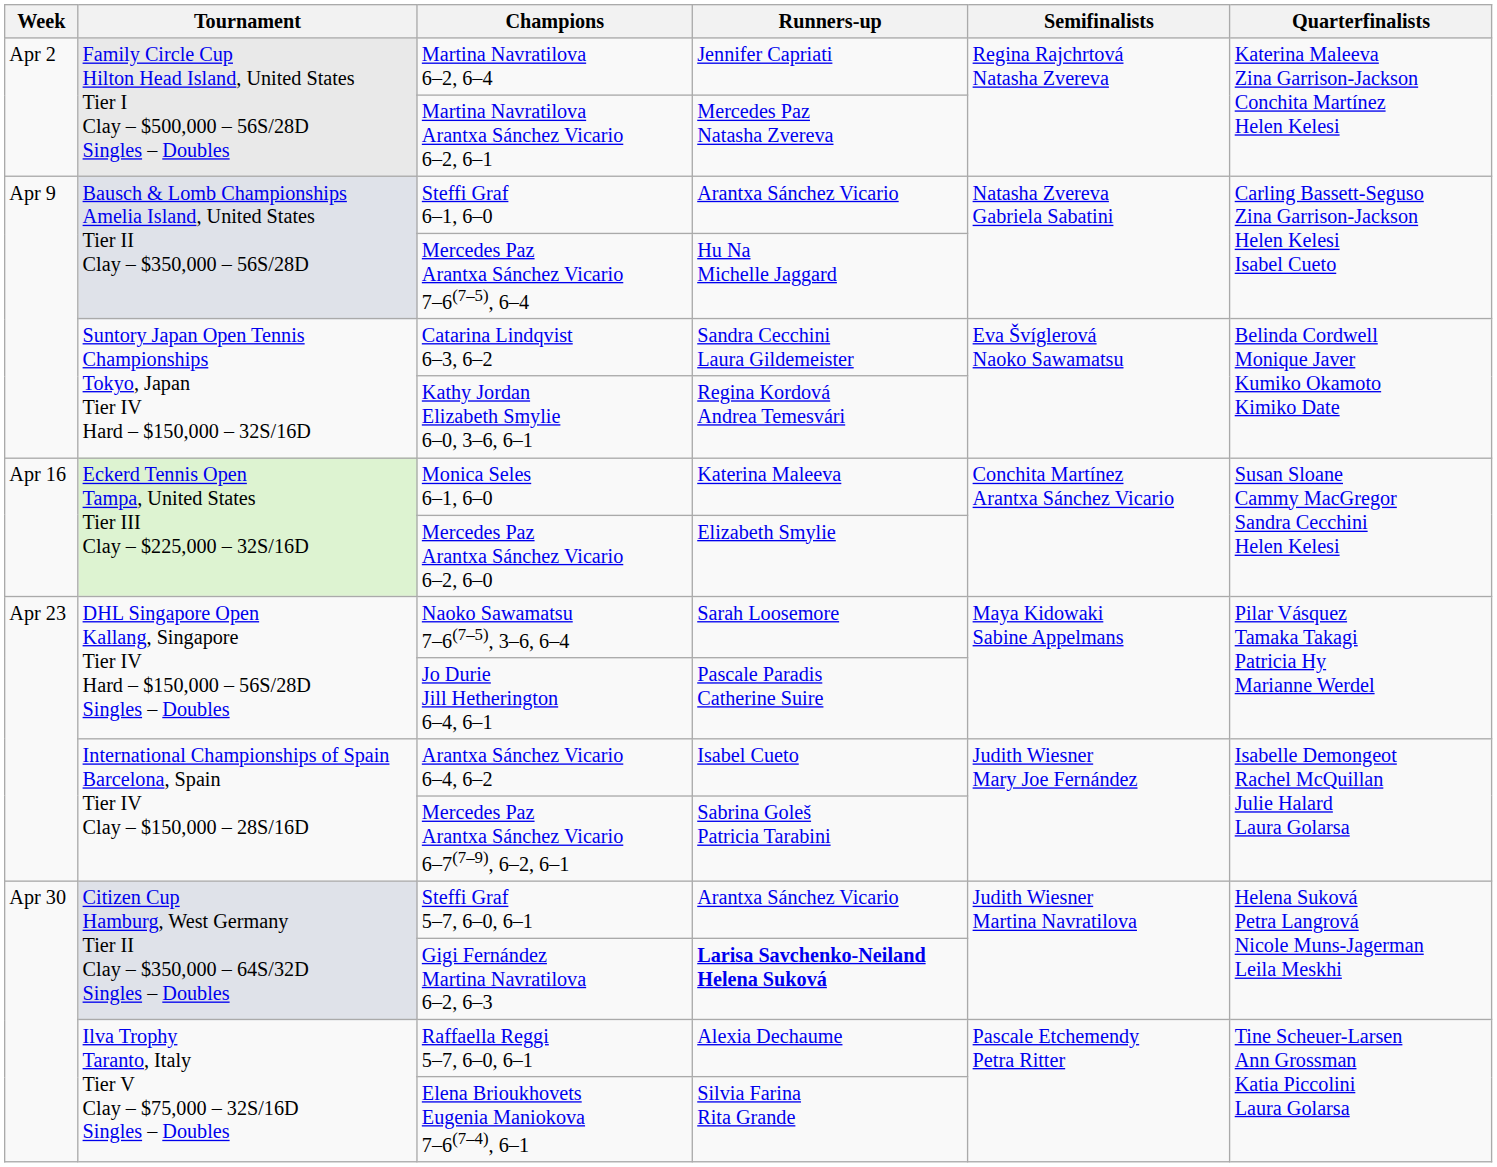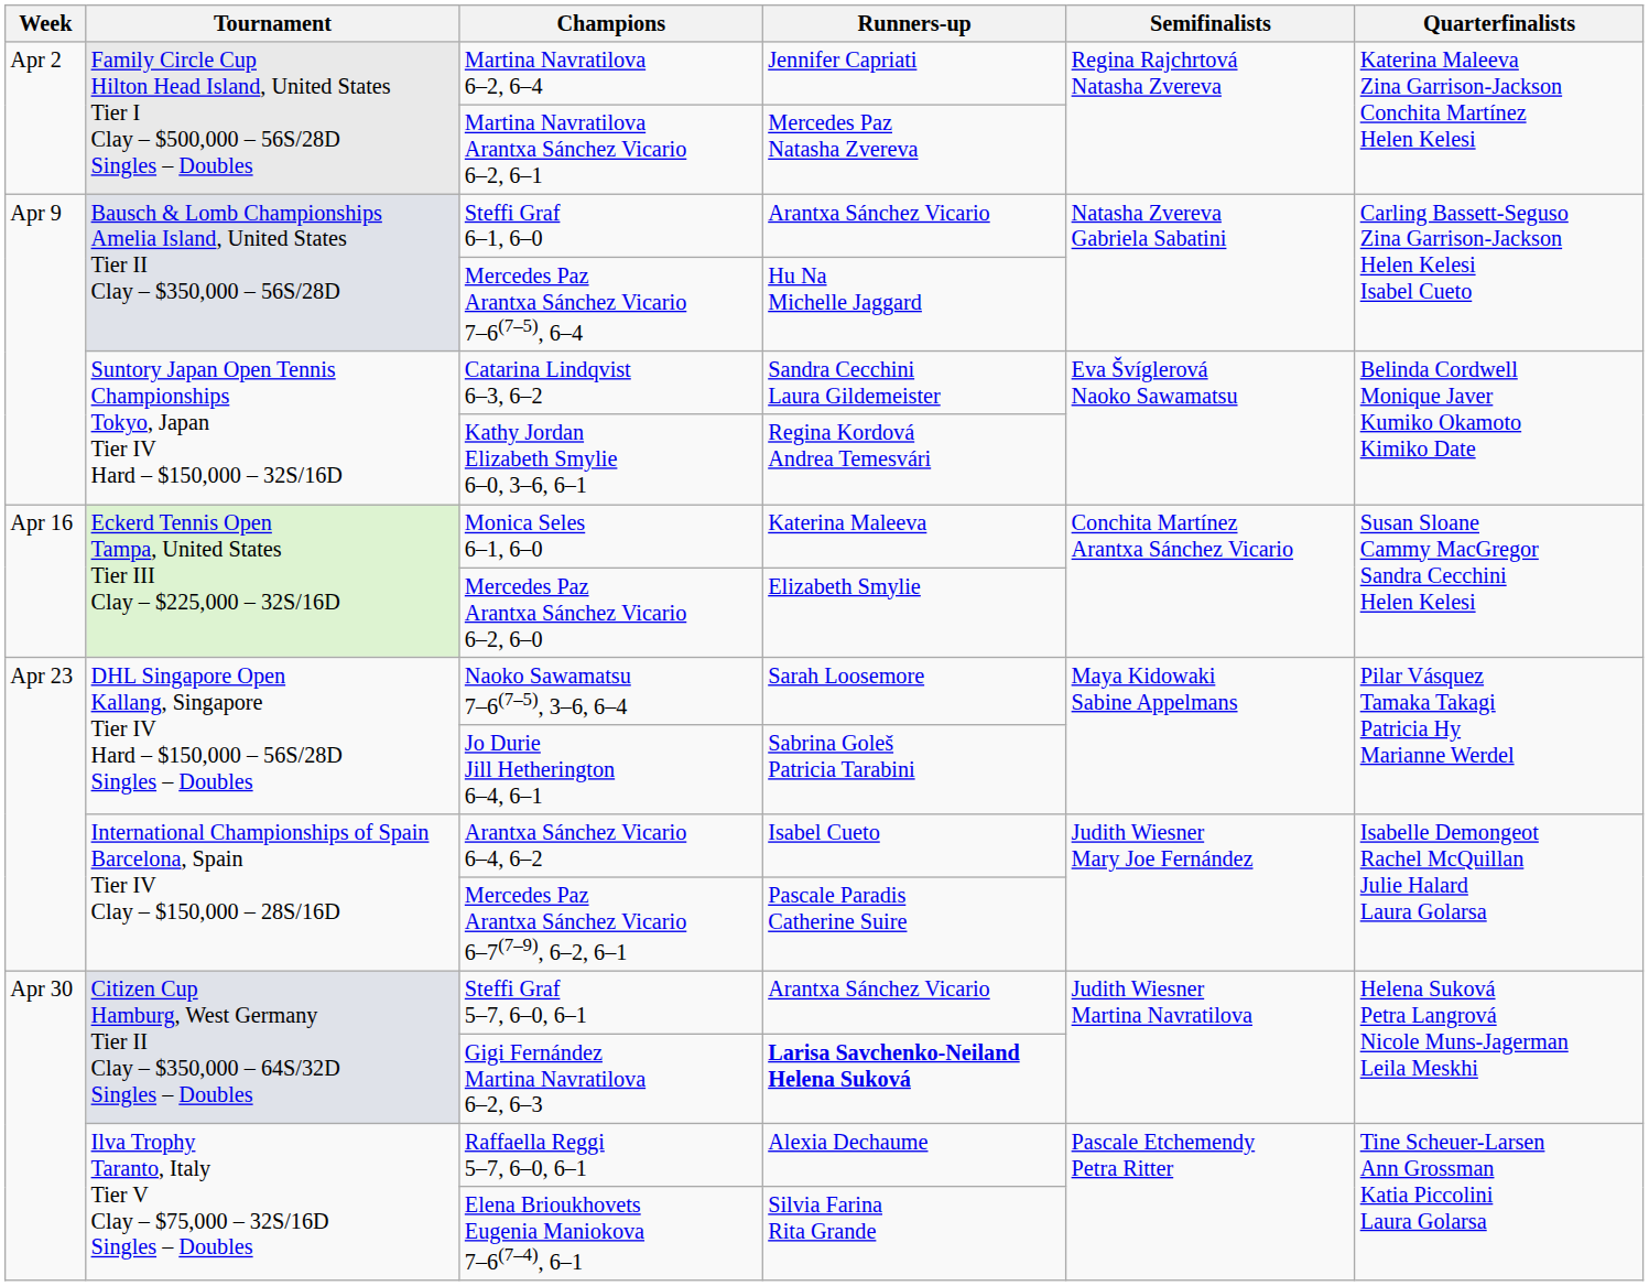Jo Durie Jill Hetherington 6–4, 6–1 | Runners-up: Pascale Paradis Catherine Suire -> Sabrina Goleš Patricia Tarabini
Mercedes Paz Arantxa Sánchez Vicario 6–7(7–9), 6–2, 6–1 | Runners-up: Sabrina Goleš Patricia Tarabini -> Pascale Paradis Catherine Suire
